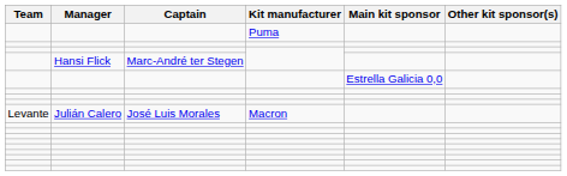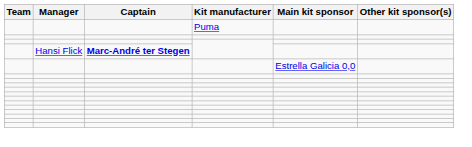Hansi Flick | Captain: normal -> bold
- row: Levante | Julián Calero | José Luis Morales | Macron
